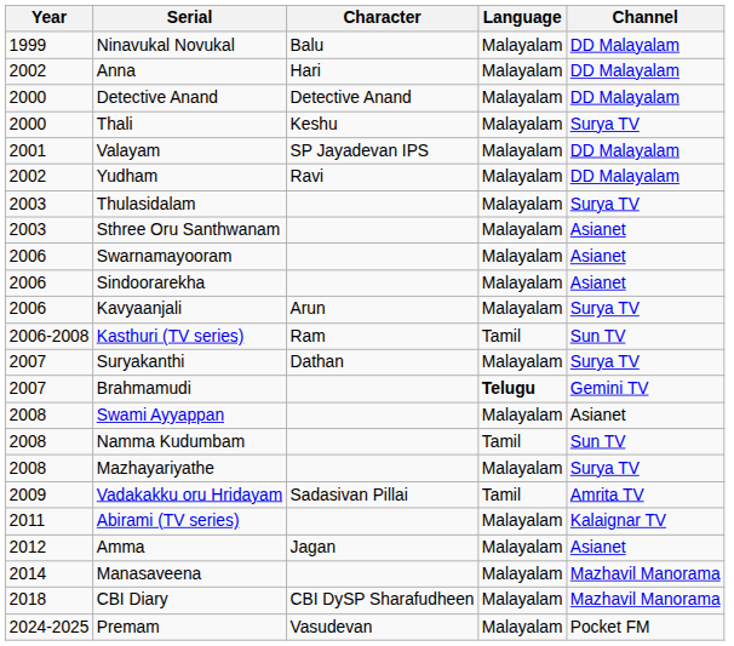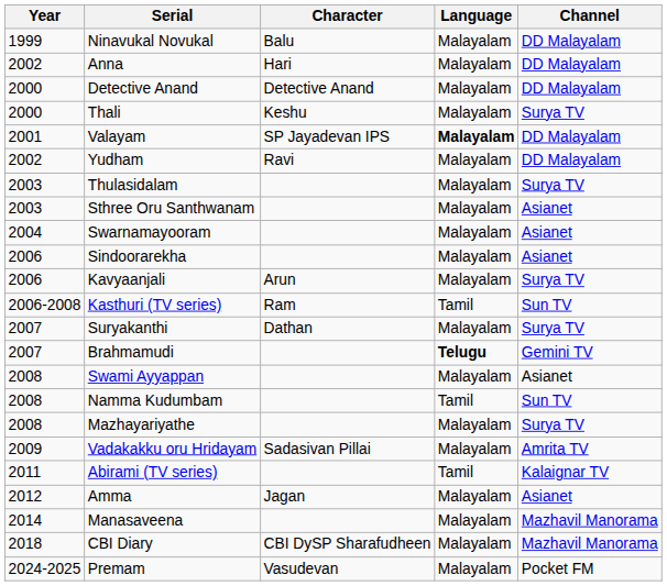Valayam | Language: normal -> bold
Swarnamayooram | Year: 2006 -> 2004
Vadakakku oru Hridayam | Language: Tamil -> Malayalam
Abirami (TV series) | Language: Malayalam -> Tamil
